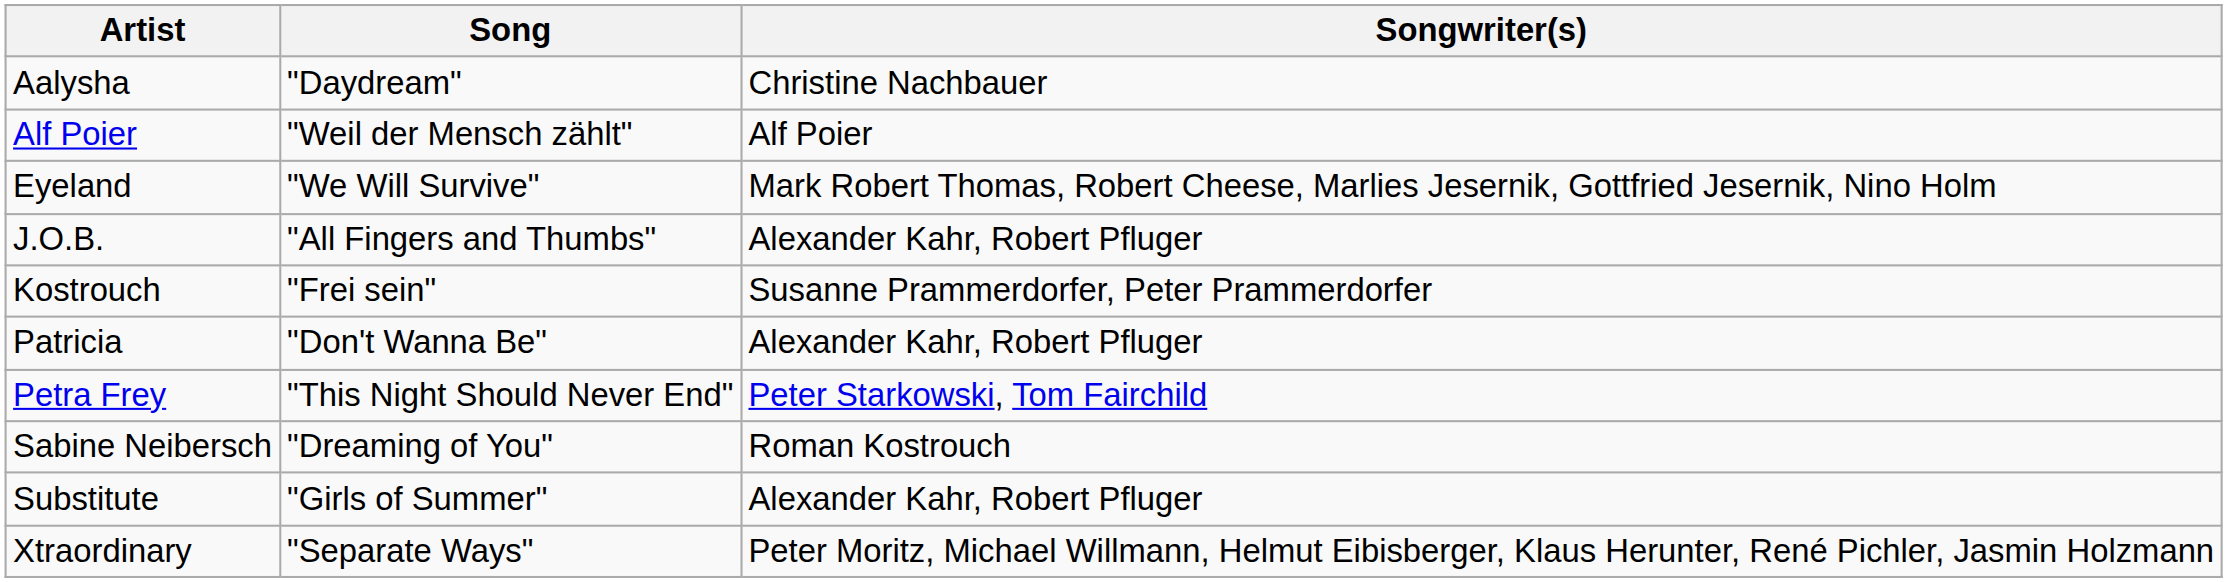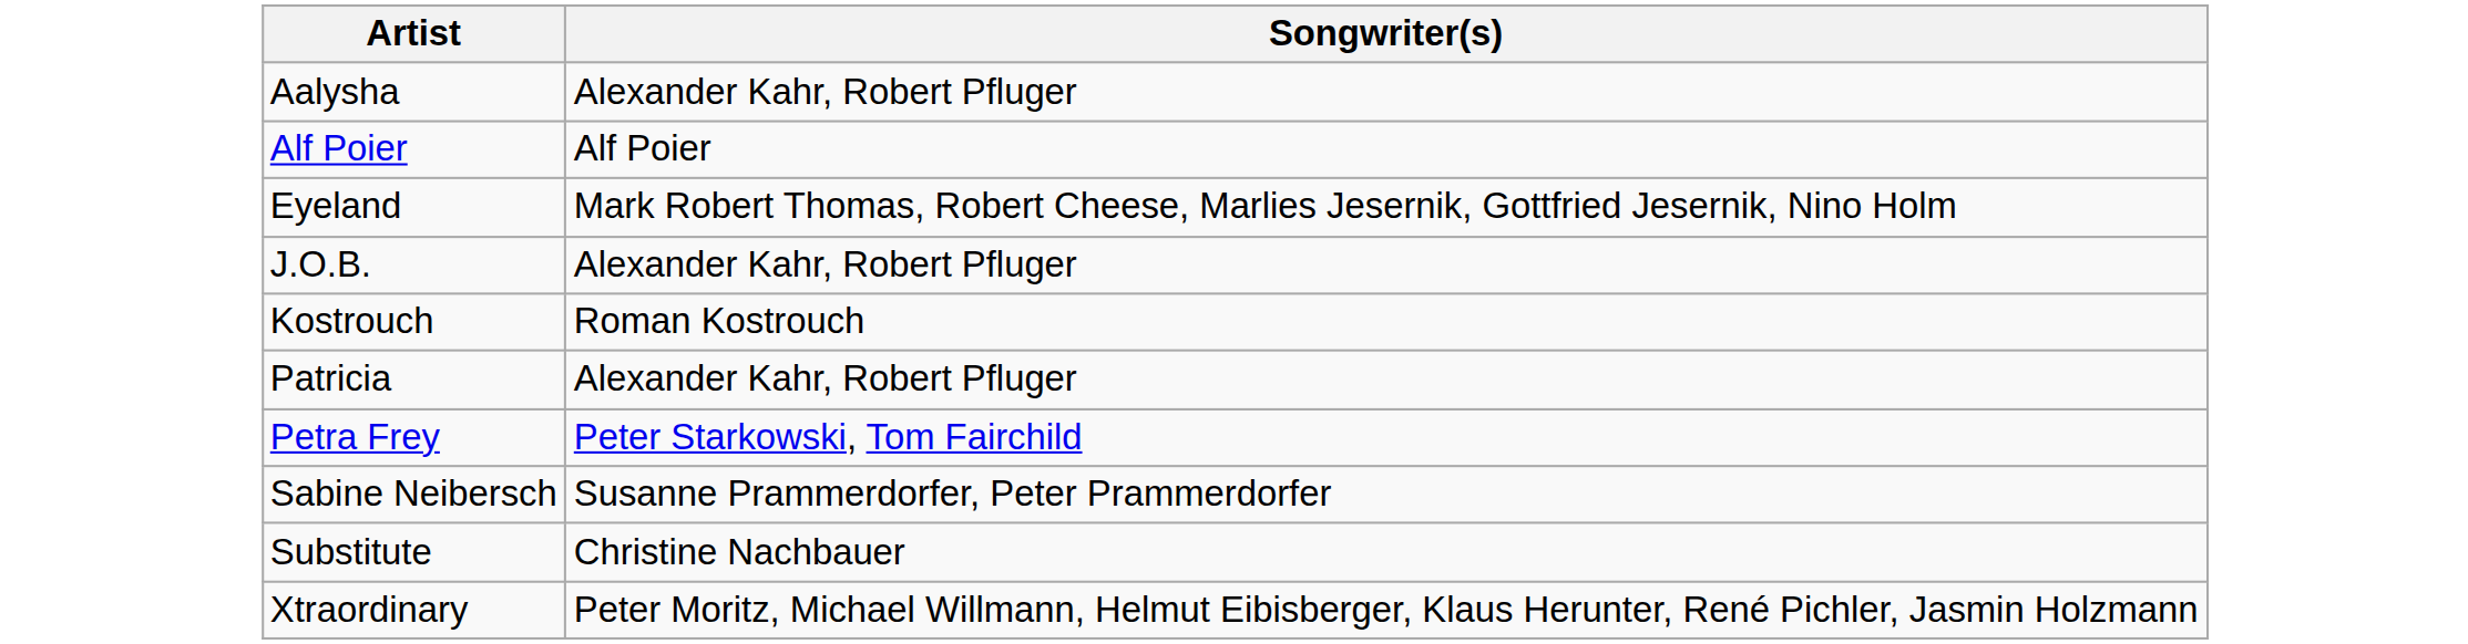- column: Song | "Daydream" | "Weil der Mensch zählt" | "We Will Survive" | "All Fingers and Thumbs" | "Frei sein" | "Don't Wanna Be" | "This Night Should Never End" | "Dreaming of You" | "Girls of Summer" | "Separate Ways"
Aalysha | Songwriter(s): Christine Nachbauer -> Alexander Kahr, Robert Pfluger
Kostrouch | Songwriter(s): Susanne Prammerdorfer, Peter Prammerdorfer -> Roman Kostrouch
Sabine Neibersch | Songwriter(s): Roman Kostrouch -> Susanne Prammerdorfer, Peter Prammerdorfer
Substitute | Songwriter(s): Alexander Kahr, Robert Pfluger -> Christine Nachbauer
